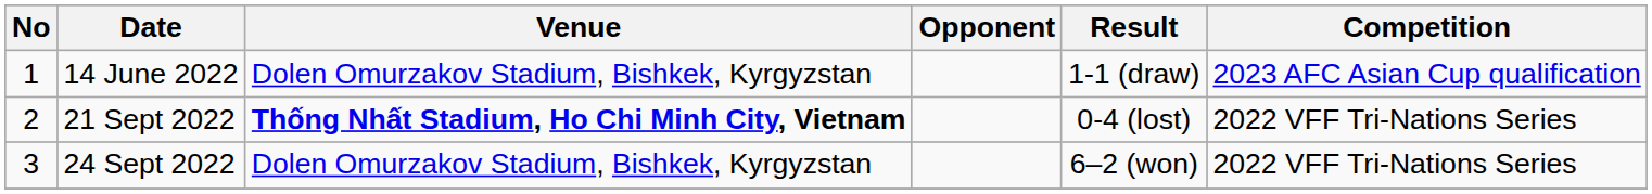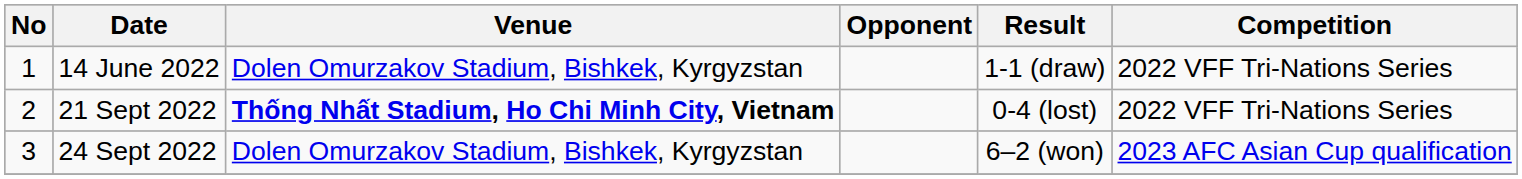14 June 2022 | Competition: 2023 AFC Asian Cup qualification -> 2022 VFF Tri-Nations Series
24 Sept 2022 | Competition: 2022 VFF Tri-Nations Series -> 2023 AFC Asian Cup qualification
